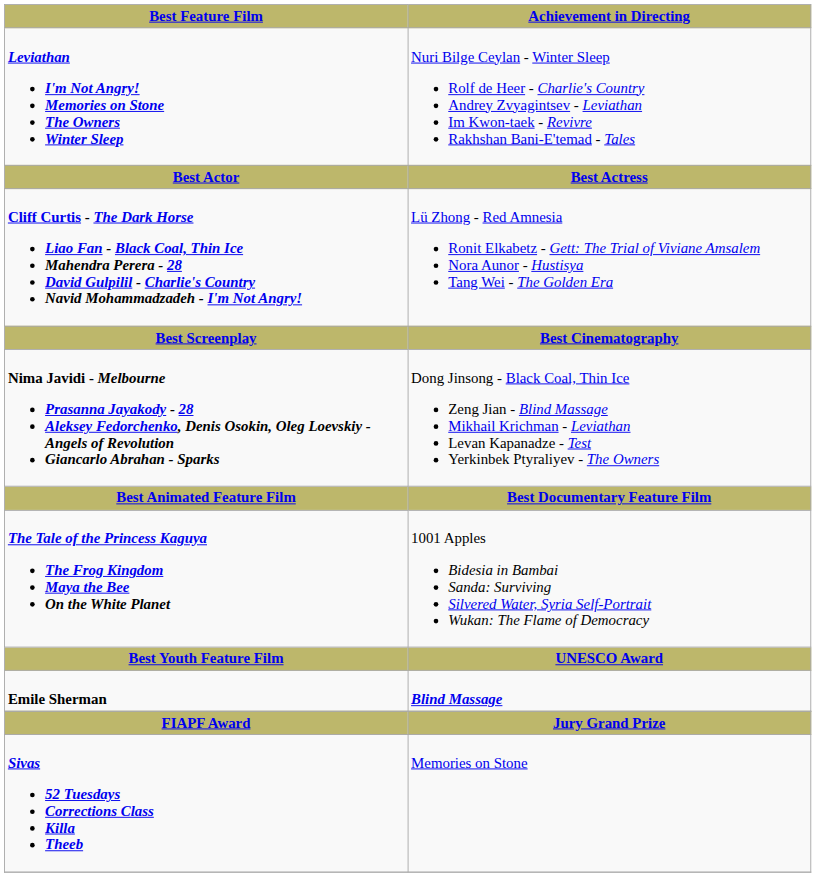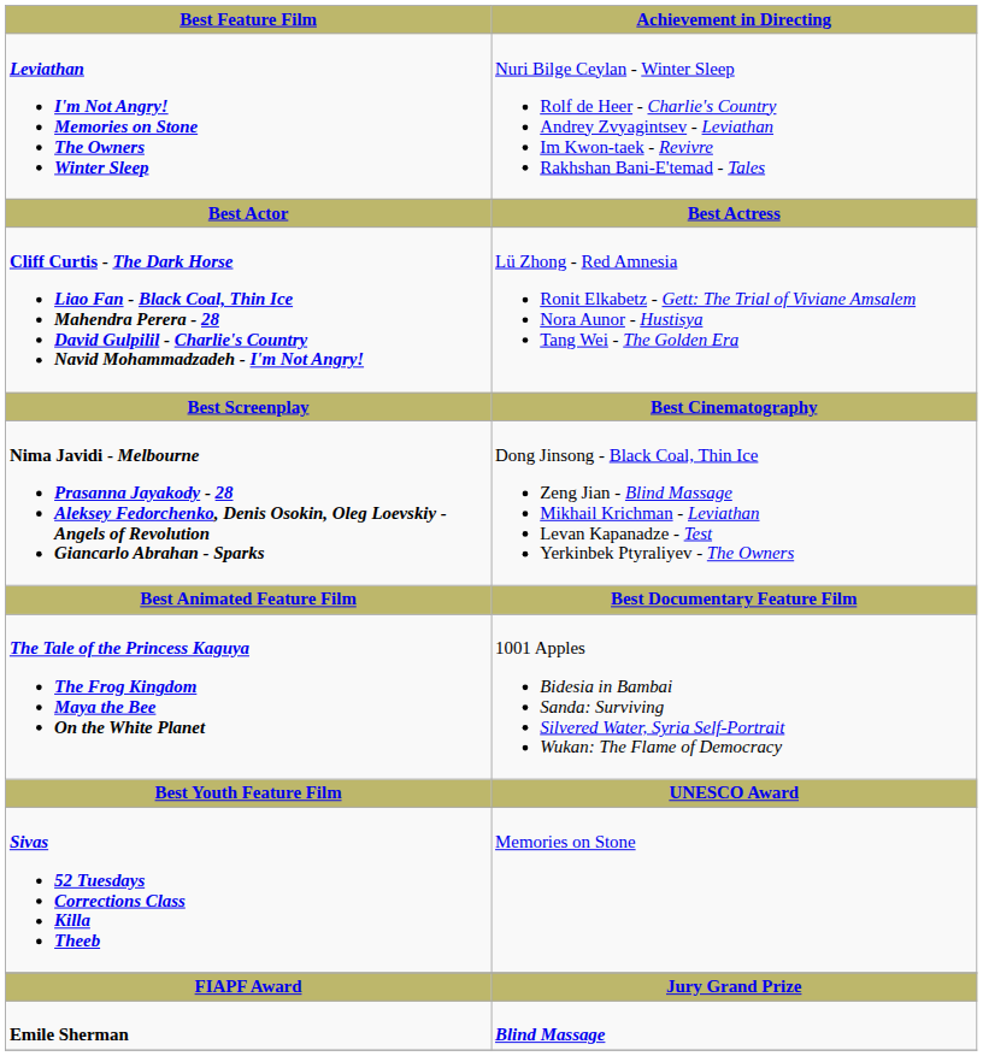rows swapped: Sivas 52 Tuesdays Corrections Class Killa Theeb <-> Emile Sherman
